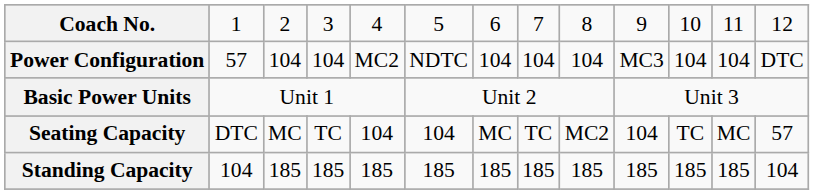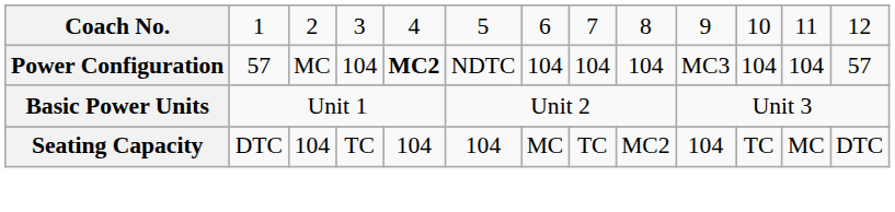Power Configuration | column 3: 104 -> MC
Power Configuration | column 5: normal -> bold
Power Configuration | column 13: DTC -> 57
Seating Capacity | column 3: MC -> 104
Seating Capacity | column 13: 57 -> DTC
- row: Standing Capacity | 104 | 185 | 185 | 185 | 185 | 185 | 185 | 185 | 185 | 185 | 185 | 104
